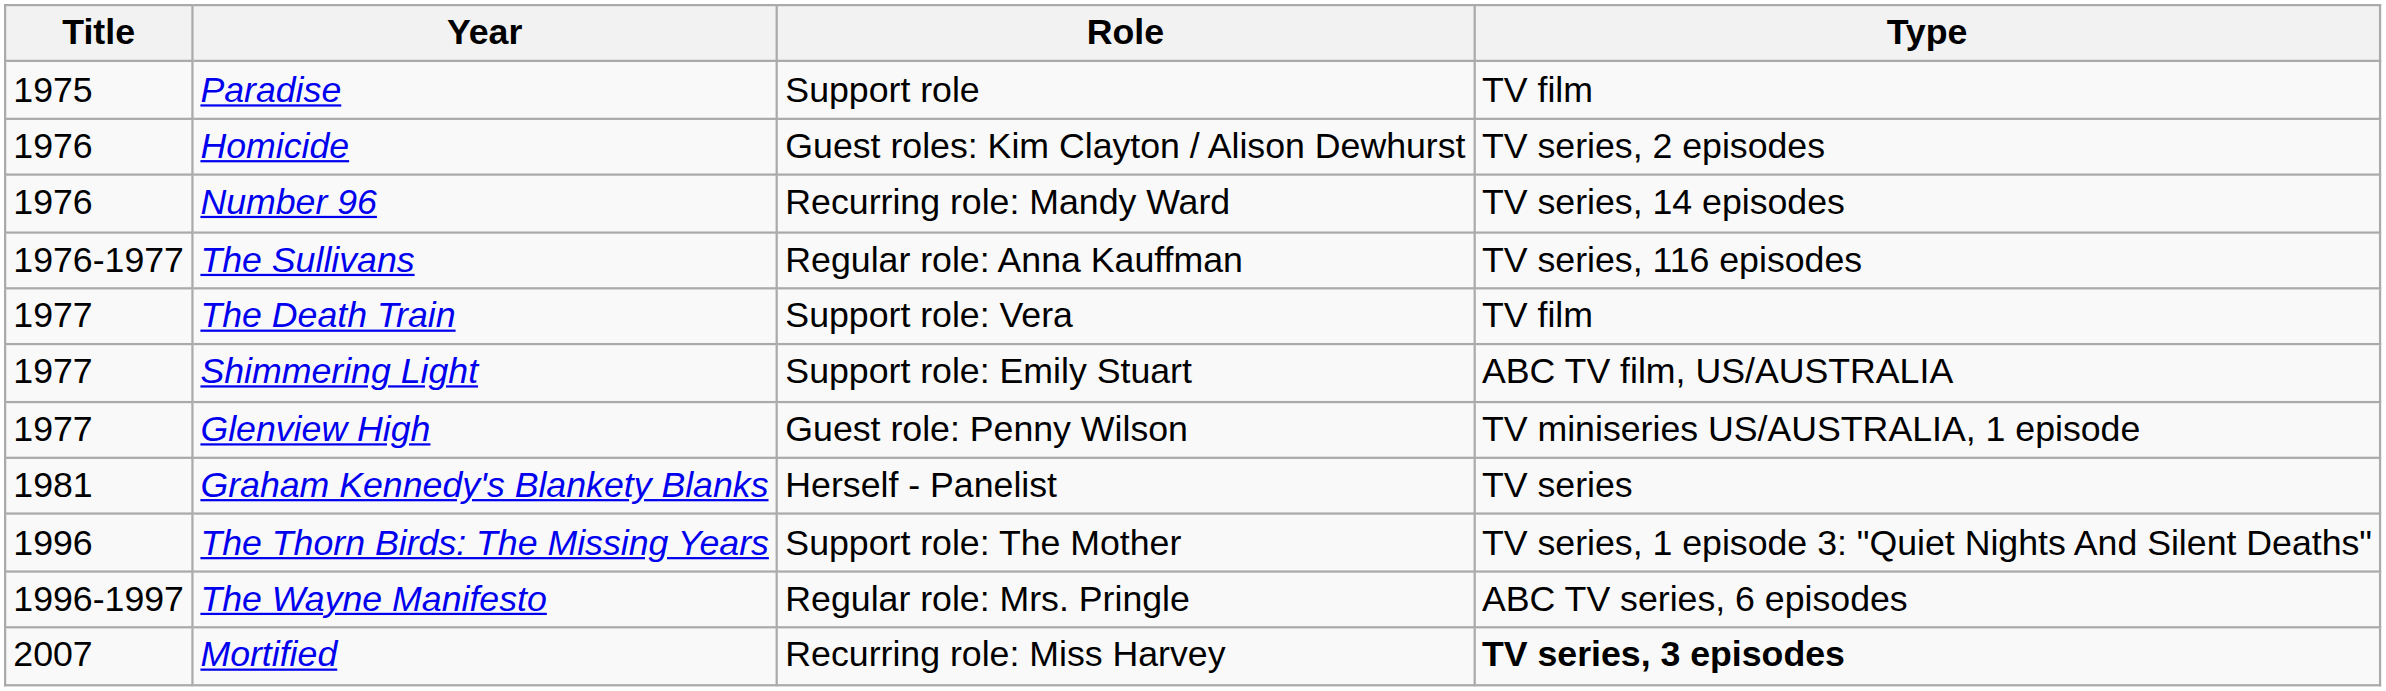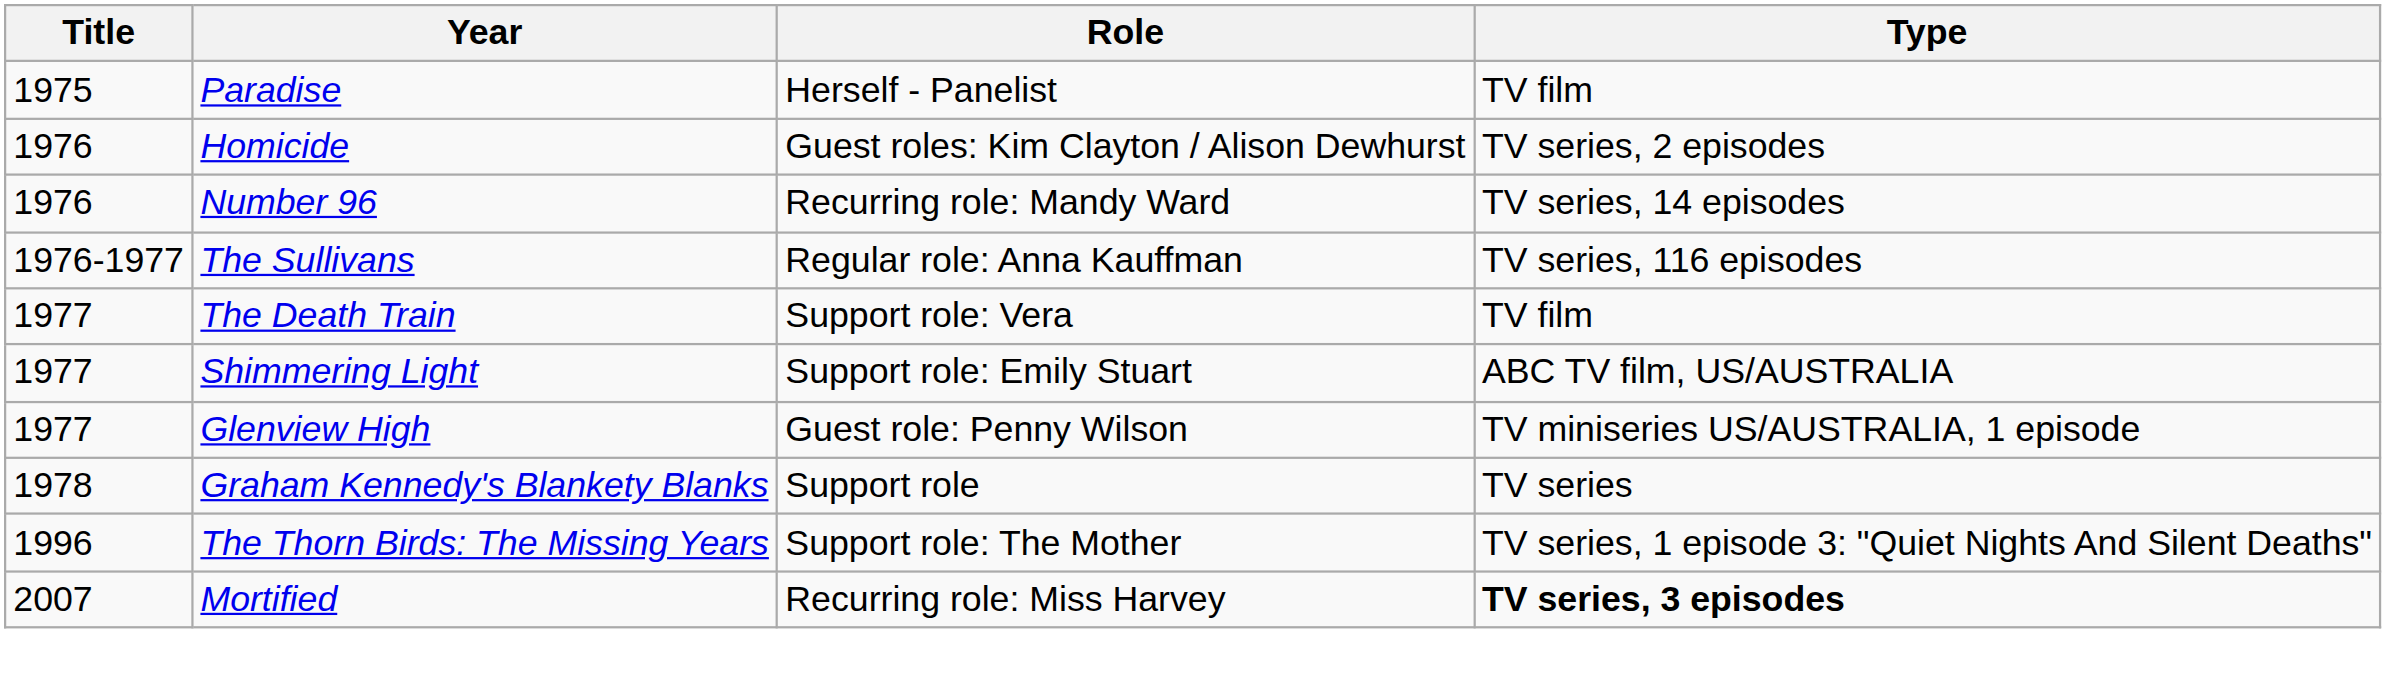Paradise | Role: Support role -> Herself - Panelist
Graham Kennedy's Blankety Blanks | Title: 1981 -> 1978
Graham Kennedy's Blankety Blanks | Role: Herself - Panelist -> Support role
- row: 1996-1997 | The Wayne Manifesto | Regular role: Mrs. Pringle | ABC TV series, 6 episodes
